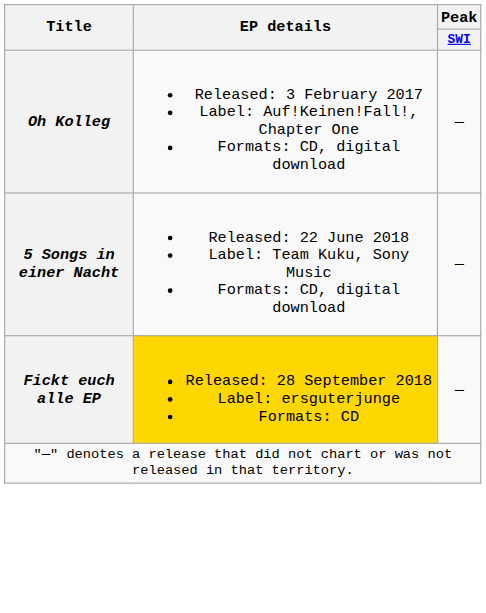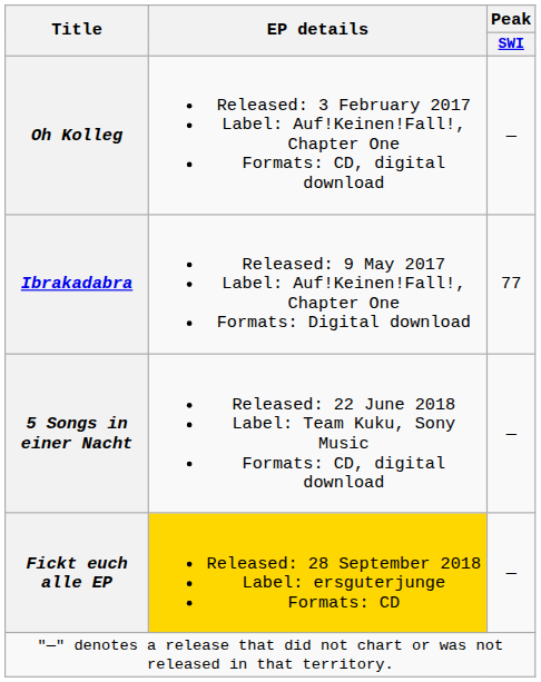+ row: Ibrakadabra | Released: 9 May 2017 Label: Auf!Keinen!Fall!, Chapter One Formats: Digital download | 77
